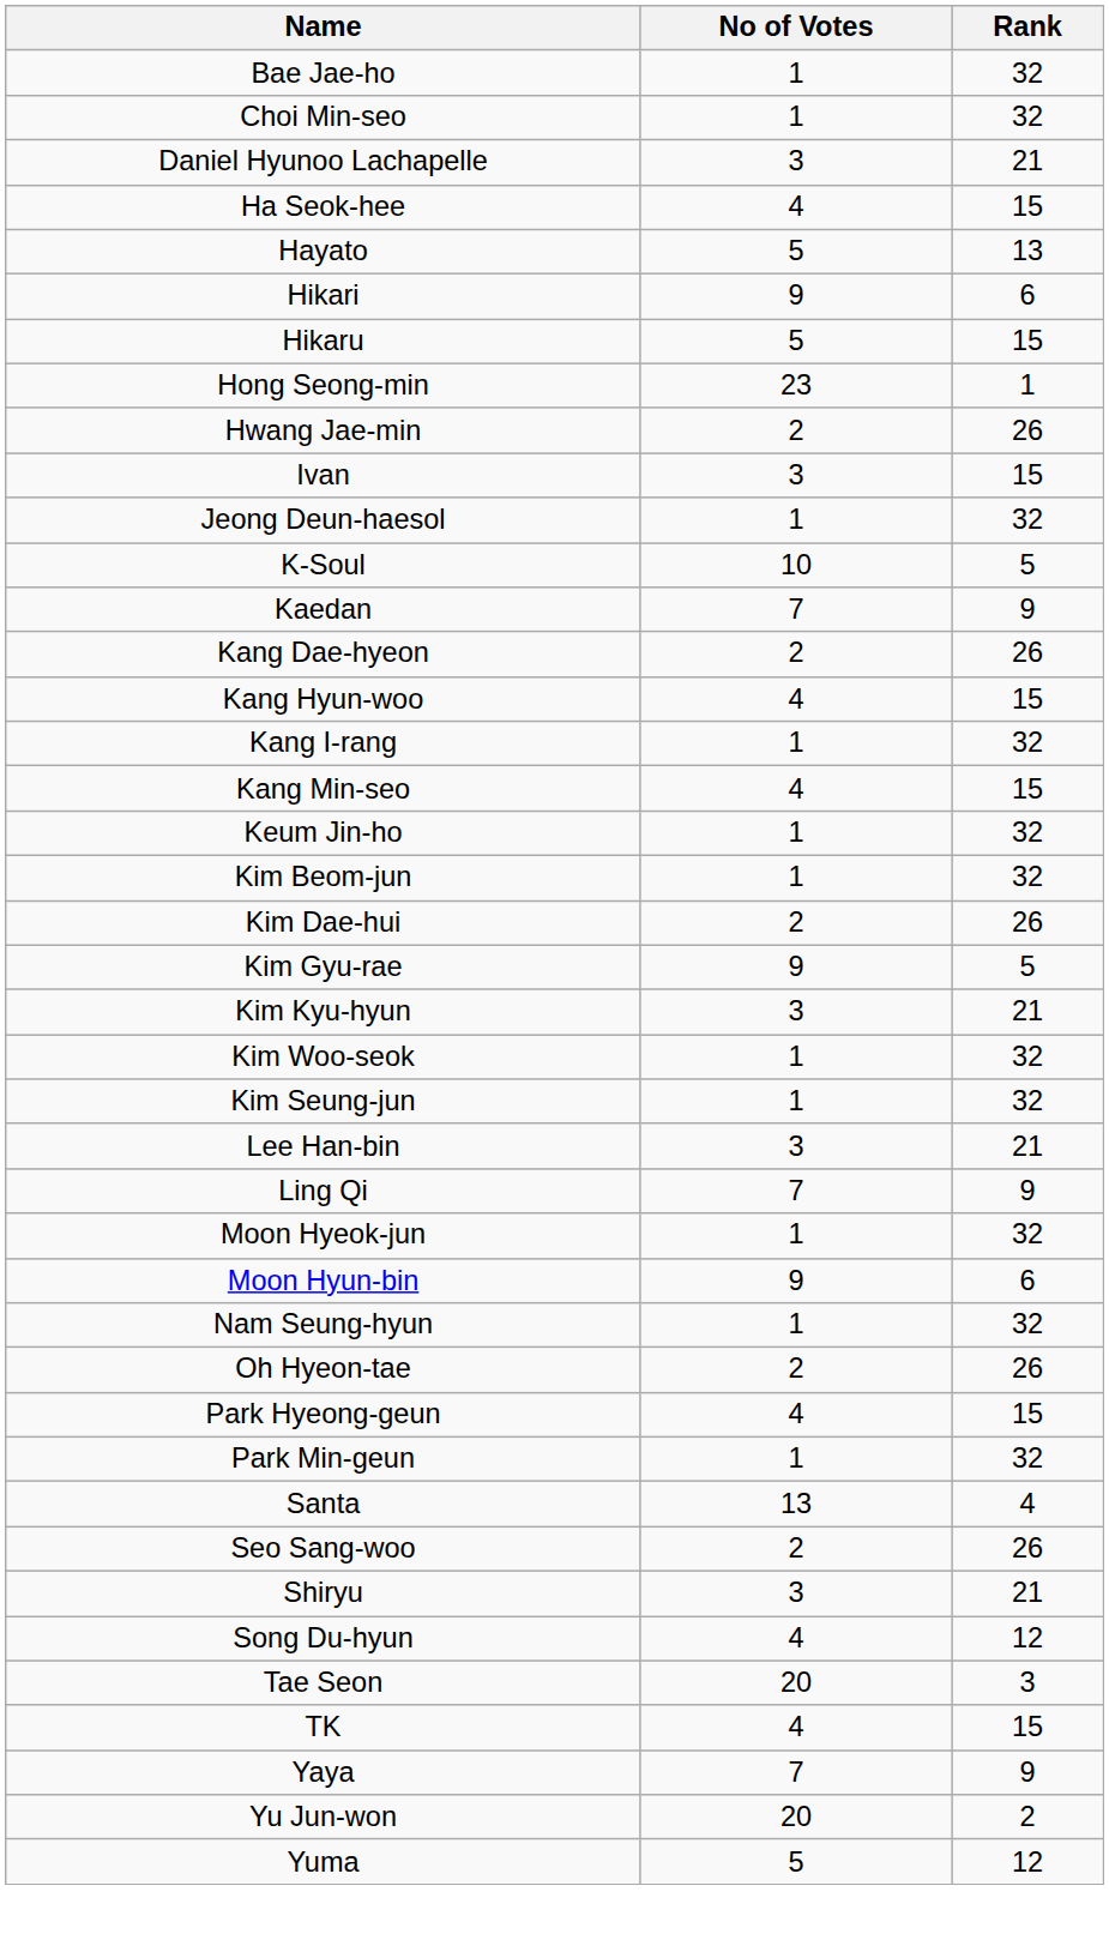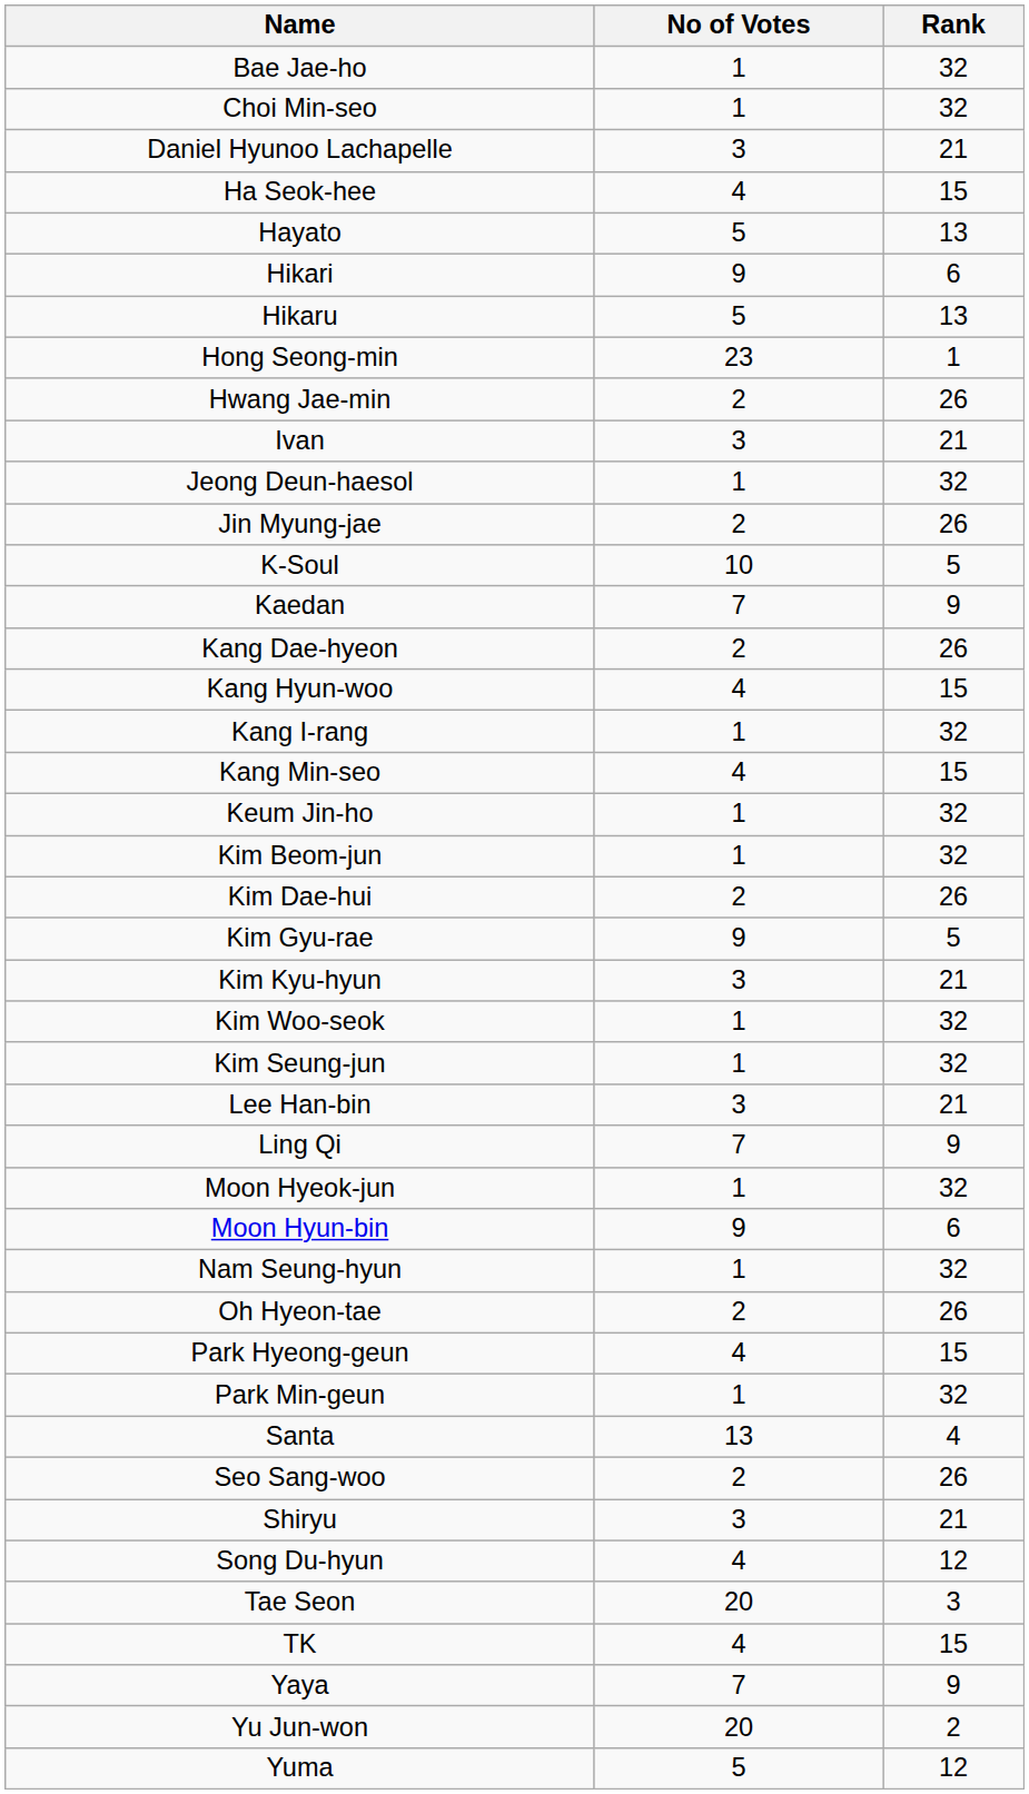Hikaru | Rank: 15 -> 13
Ivan | Rank: 15 -> 21
+ row: Jin Myung-jae | 2 | 26
